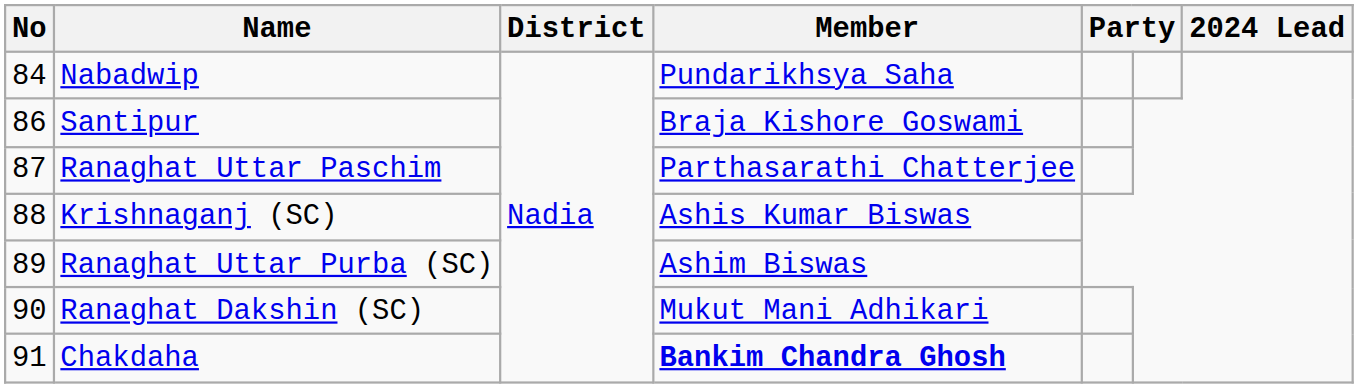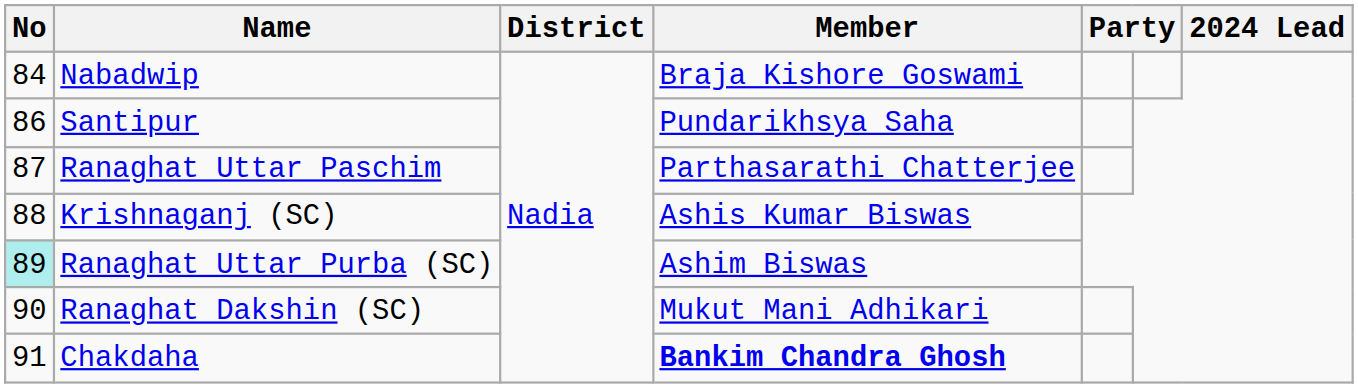Nabadwip | Member: Pundarikhsya Saha -> Braja Kishore Goswami
Santipur | Member: Braja Kishore Goswami -> Pundarikhsya Saha
Ranaghat Uttar Purba (SC) | No: no background -> paleturquoise background
